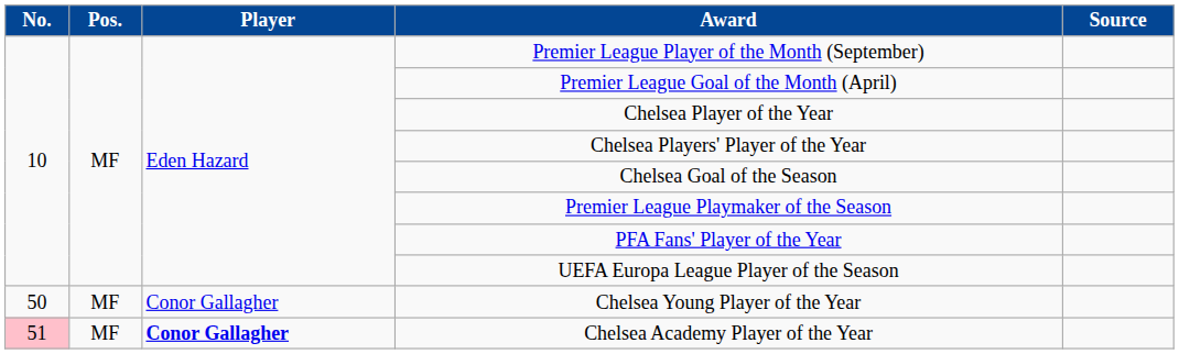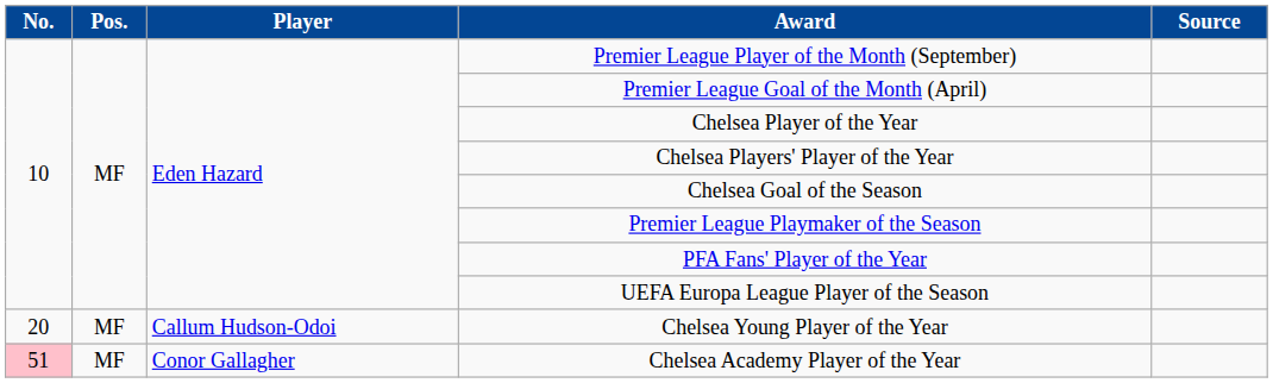Chelsea Young Player of the Year | No.: 50 -> 20
Chelsea Young Player of the Year | Player: Conor Gallagher -> Callum Hudson-Odoi
Chelsea Academy Player of the Year | Player: bold -> normal
